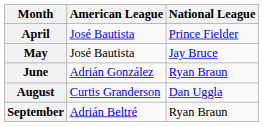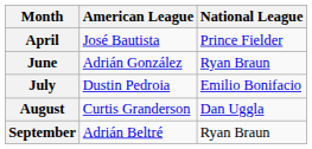- row: May | José Bautista | Jay Bruce
+ row: July | Dustin Pedroia | Emilio Bonifacio
